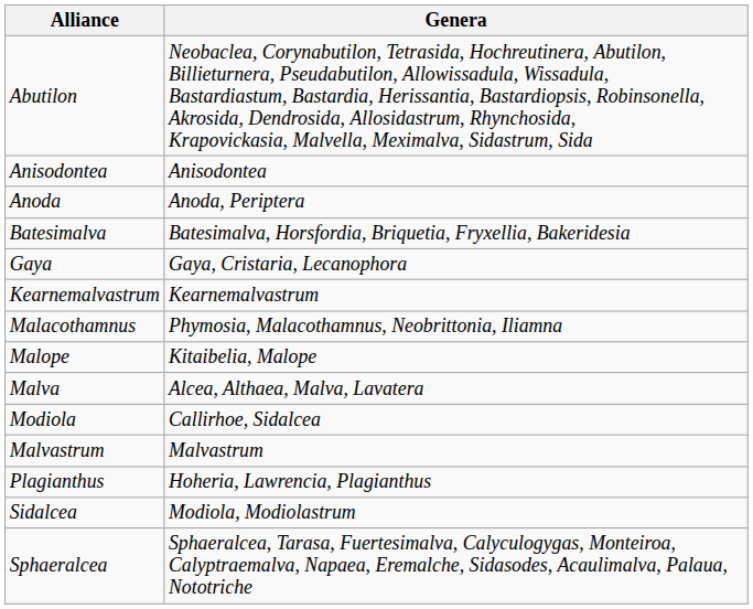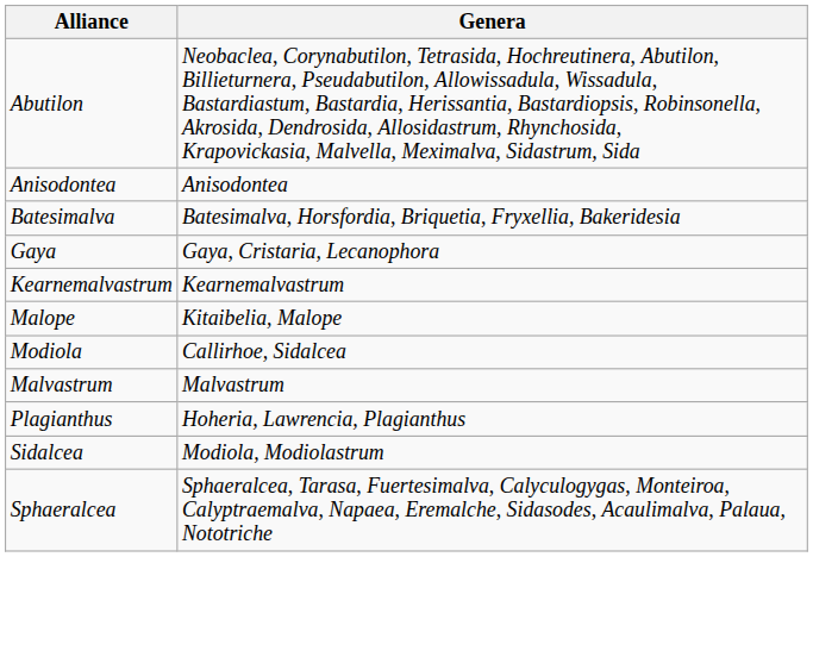- row: Anoda | Anoda, Periptera
- row: Malacothamnus | Phymosia, Malacothamnus, Neobrittonia, Iliamna
- row: Malva | Alcea, Althaea, Malva, Lavatera
